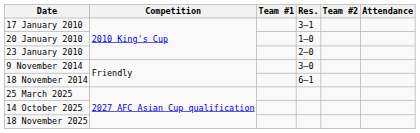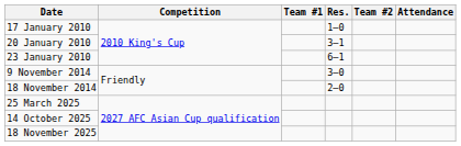17 January 2010 | Res.: 3–1 -> 1–0
20 January 2010 | Res.: 1–0 -> 3–1
23 January 2010 | Res.: 2–0 -> 6–1
18 November 2014 | Res.: 6–1 -> 2–0
